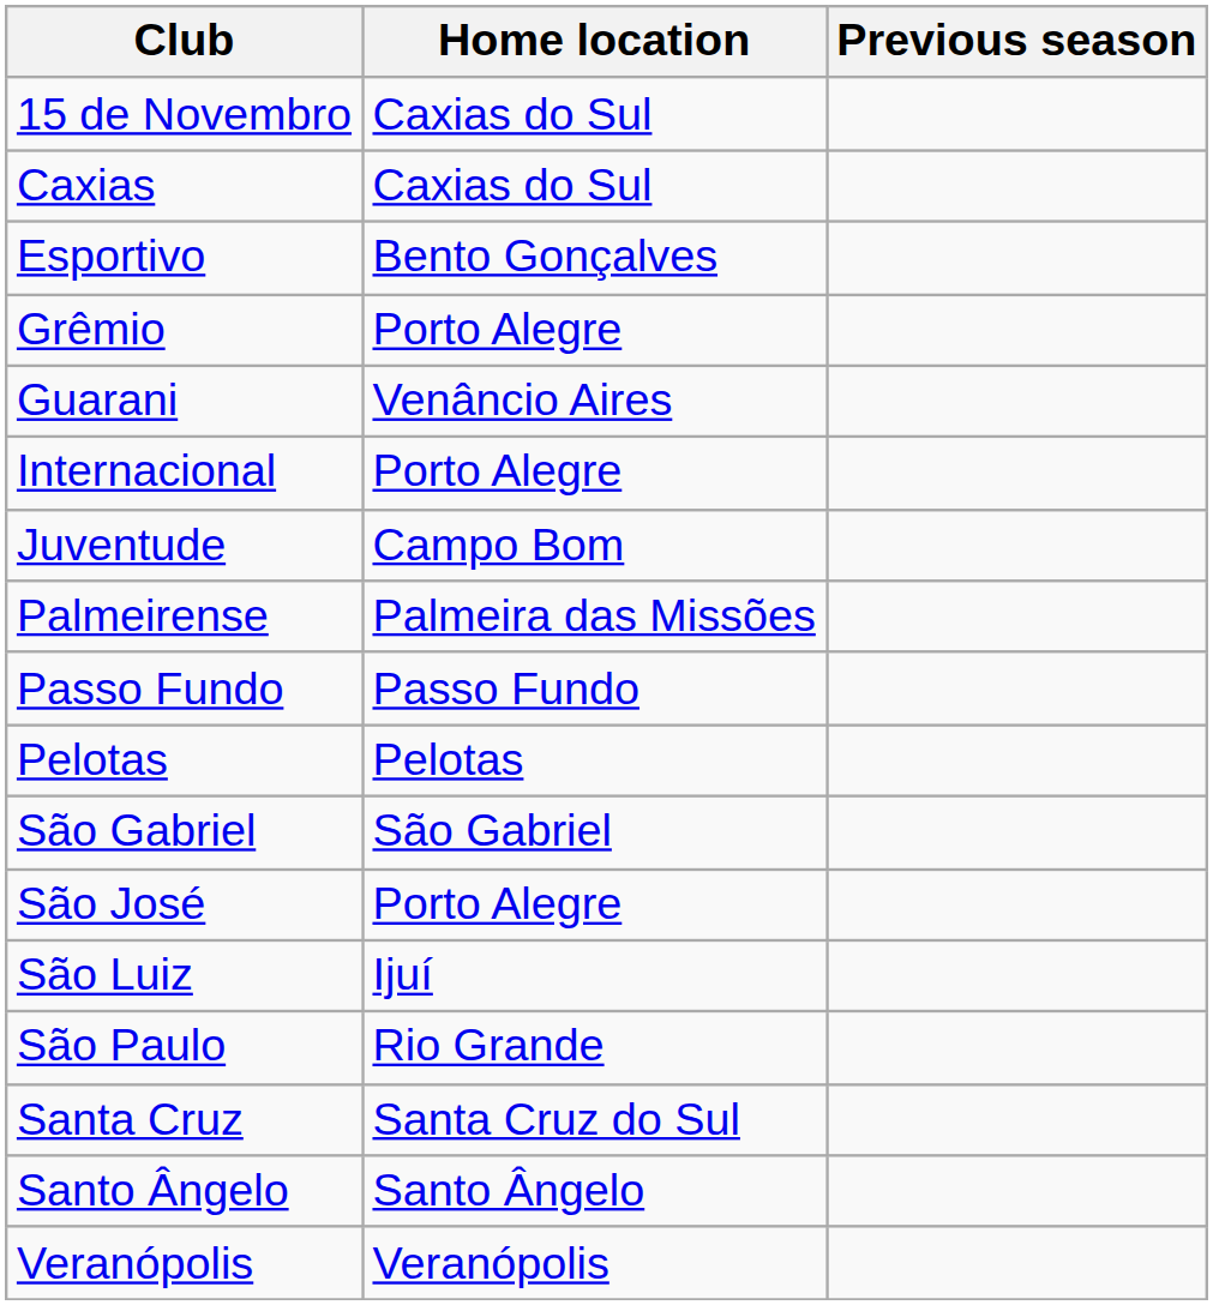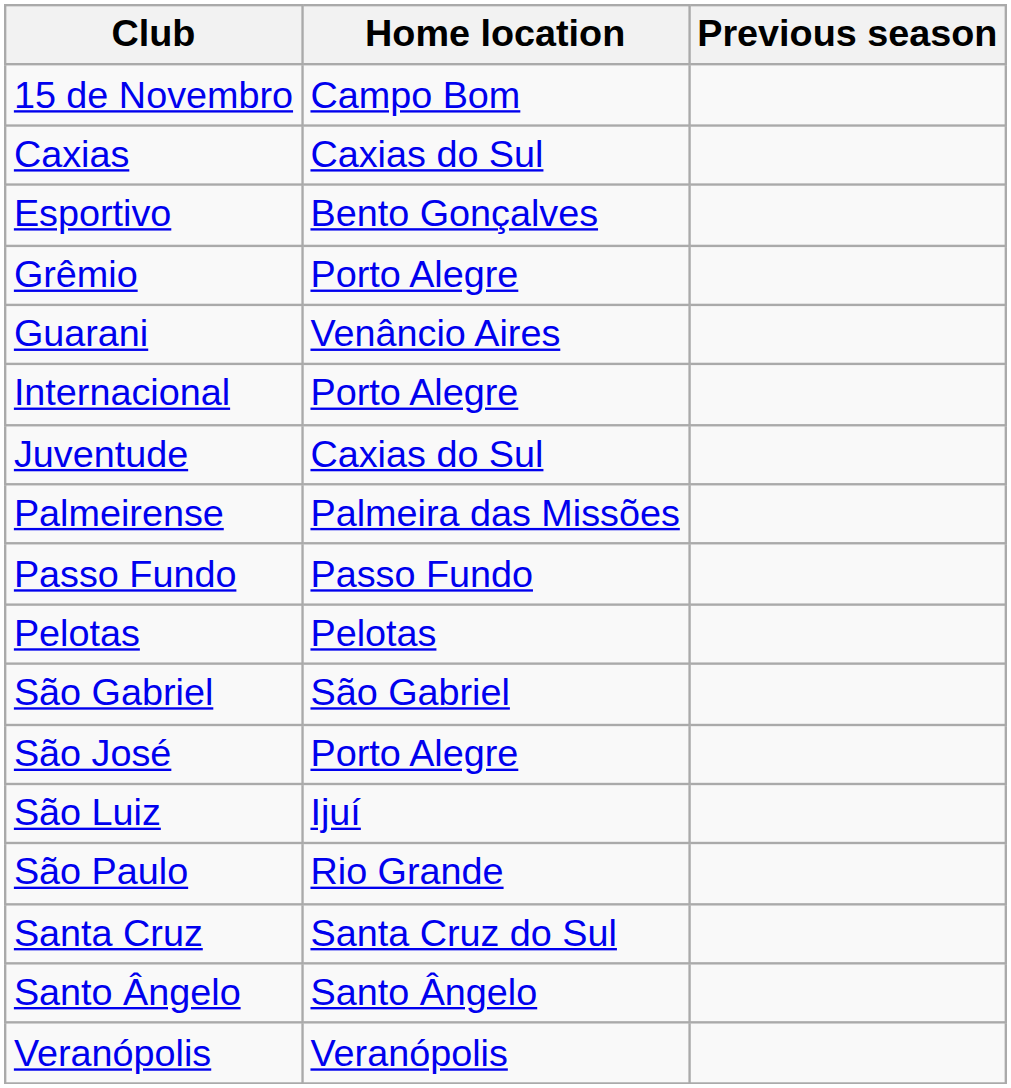15 de Novembro | Home location: Caxias do Sul -> Campo Bom
Juventude | Home location: Campo Bom -> Caxias do Sul
